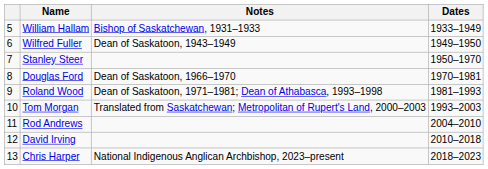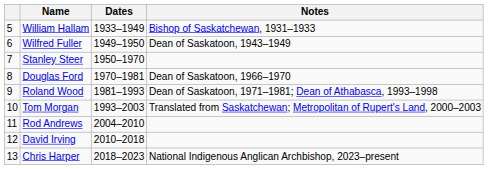columns swapped: Dates <-> Notes
